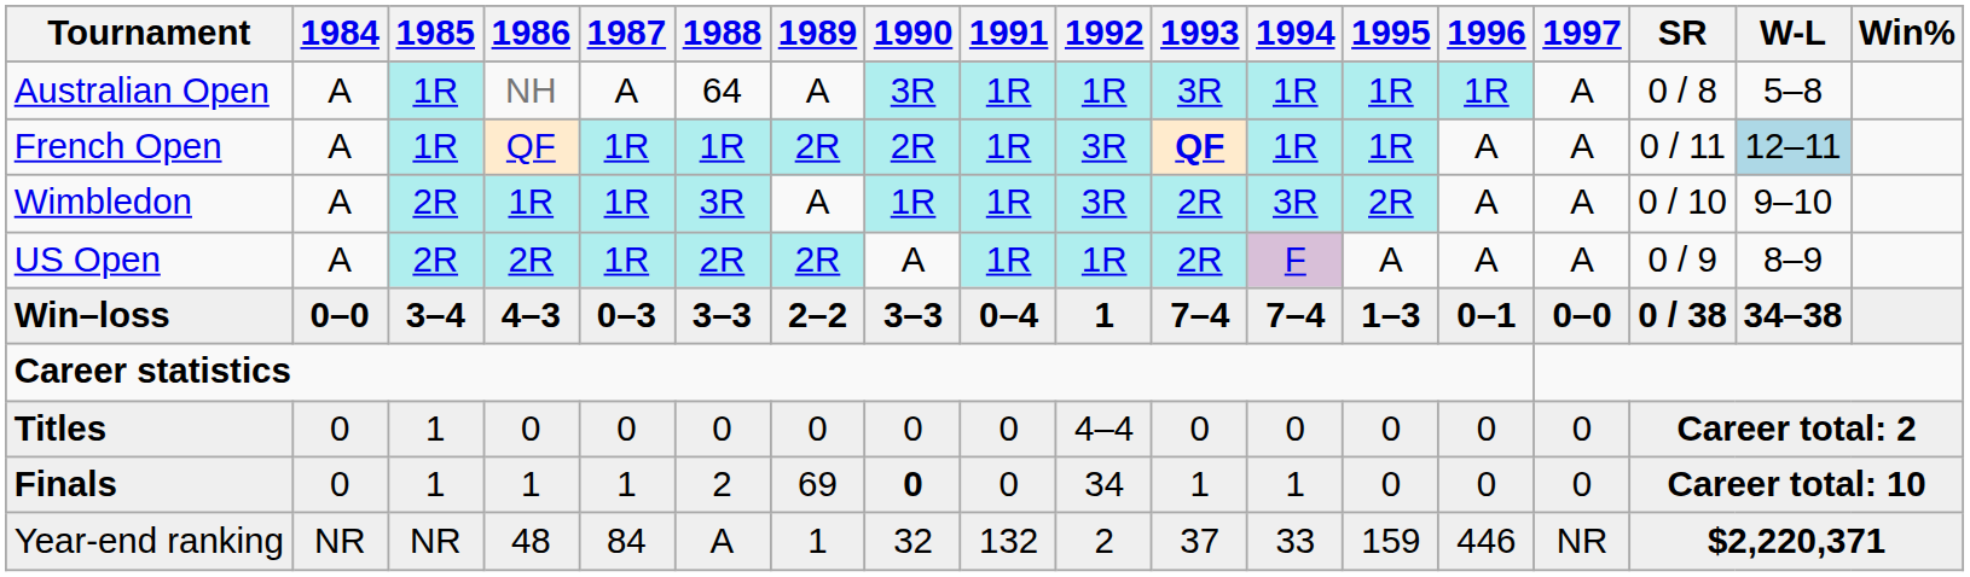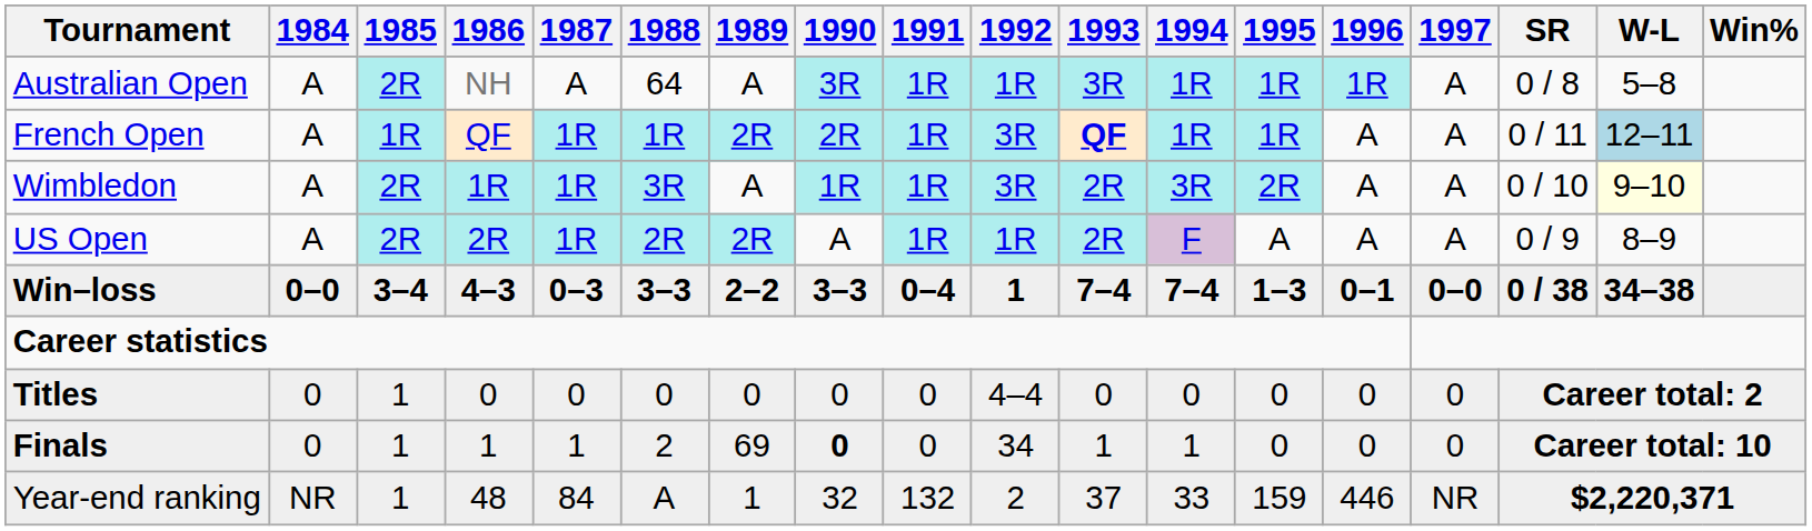Australian Open | 1985: 1R -> 2R
Wimbledon | W-L: no background -> lightyellow background
Year-end ranking | 1985: NR -> 1
